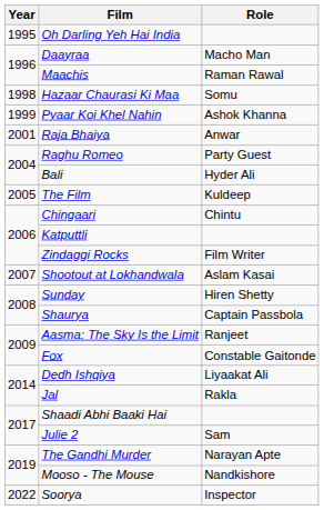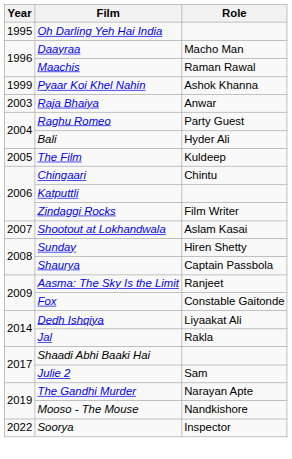- row: 1998 | Hazaar Chaurasi Ki Maa | Somu
Raja Bhaiya | Year: 2001 -> 2003
